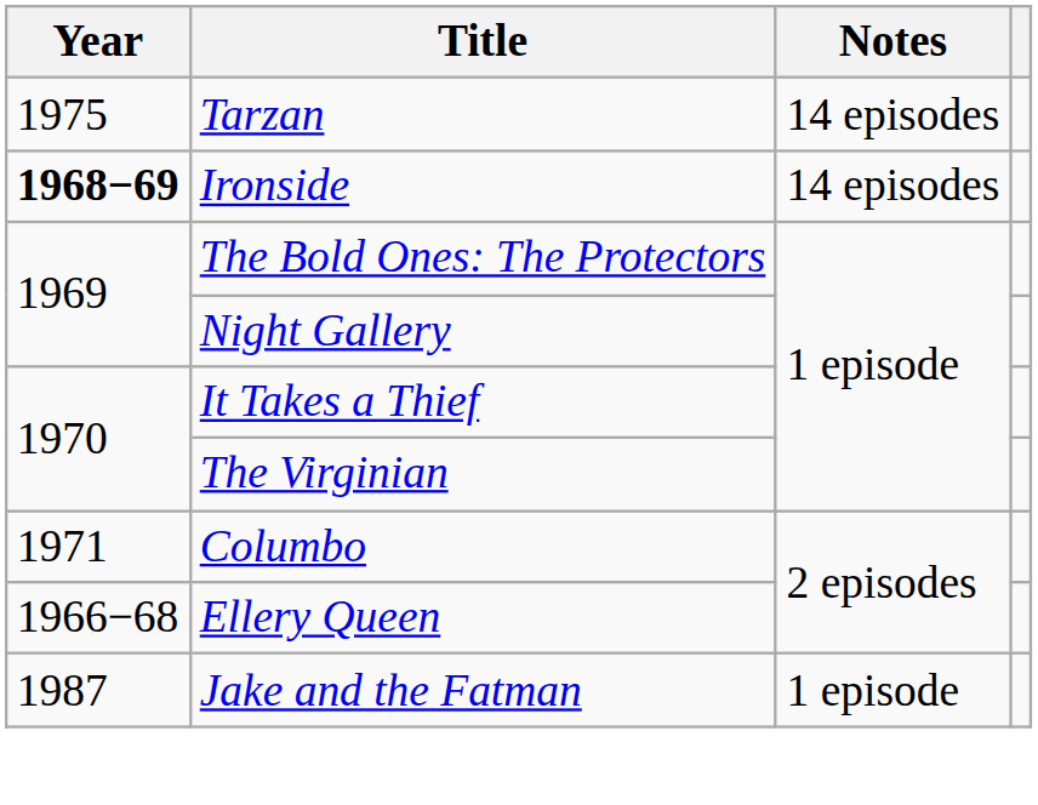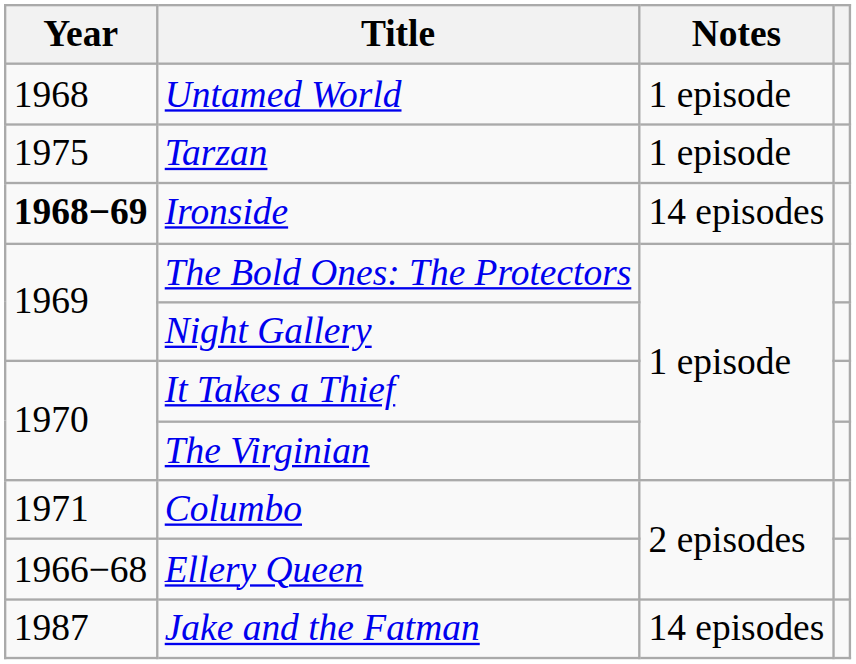+ row: 1968 | Untamed World | 1 episode
Tarzan | Notes: 14 episodes -> 1 episode
Jake and the Fatman | Notes: 1 episode -> 14 episodes
